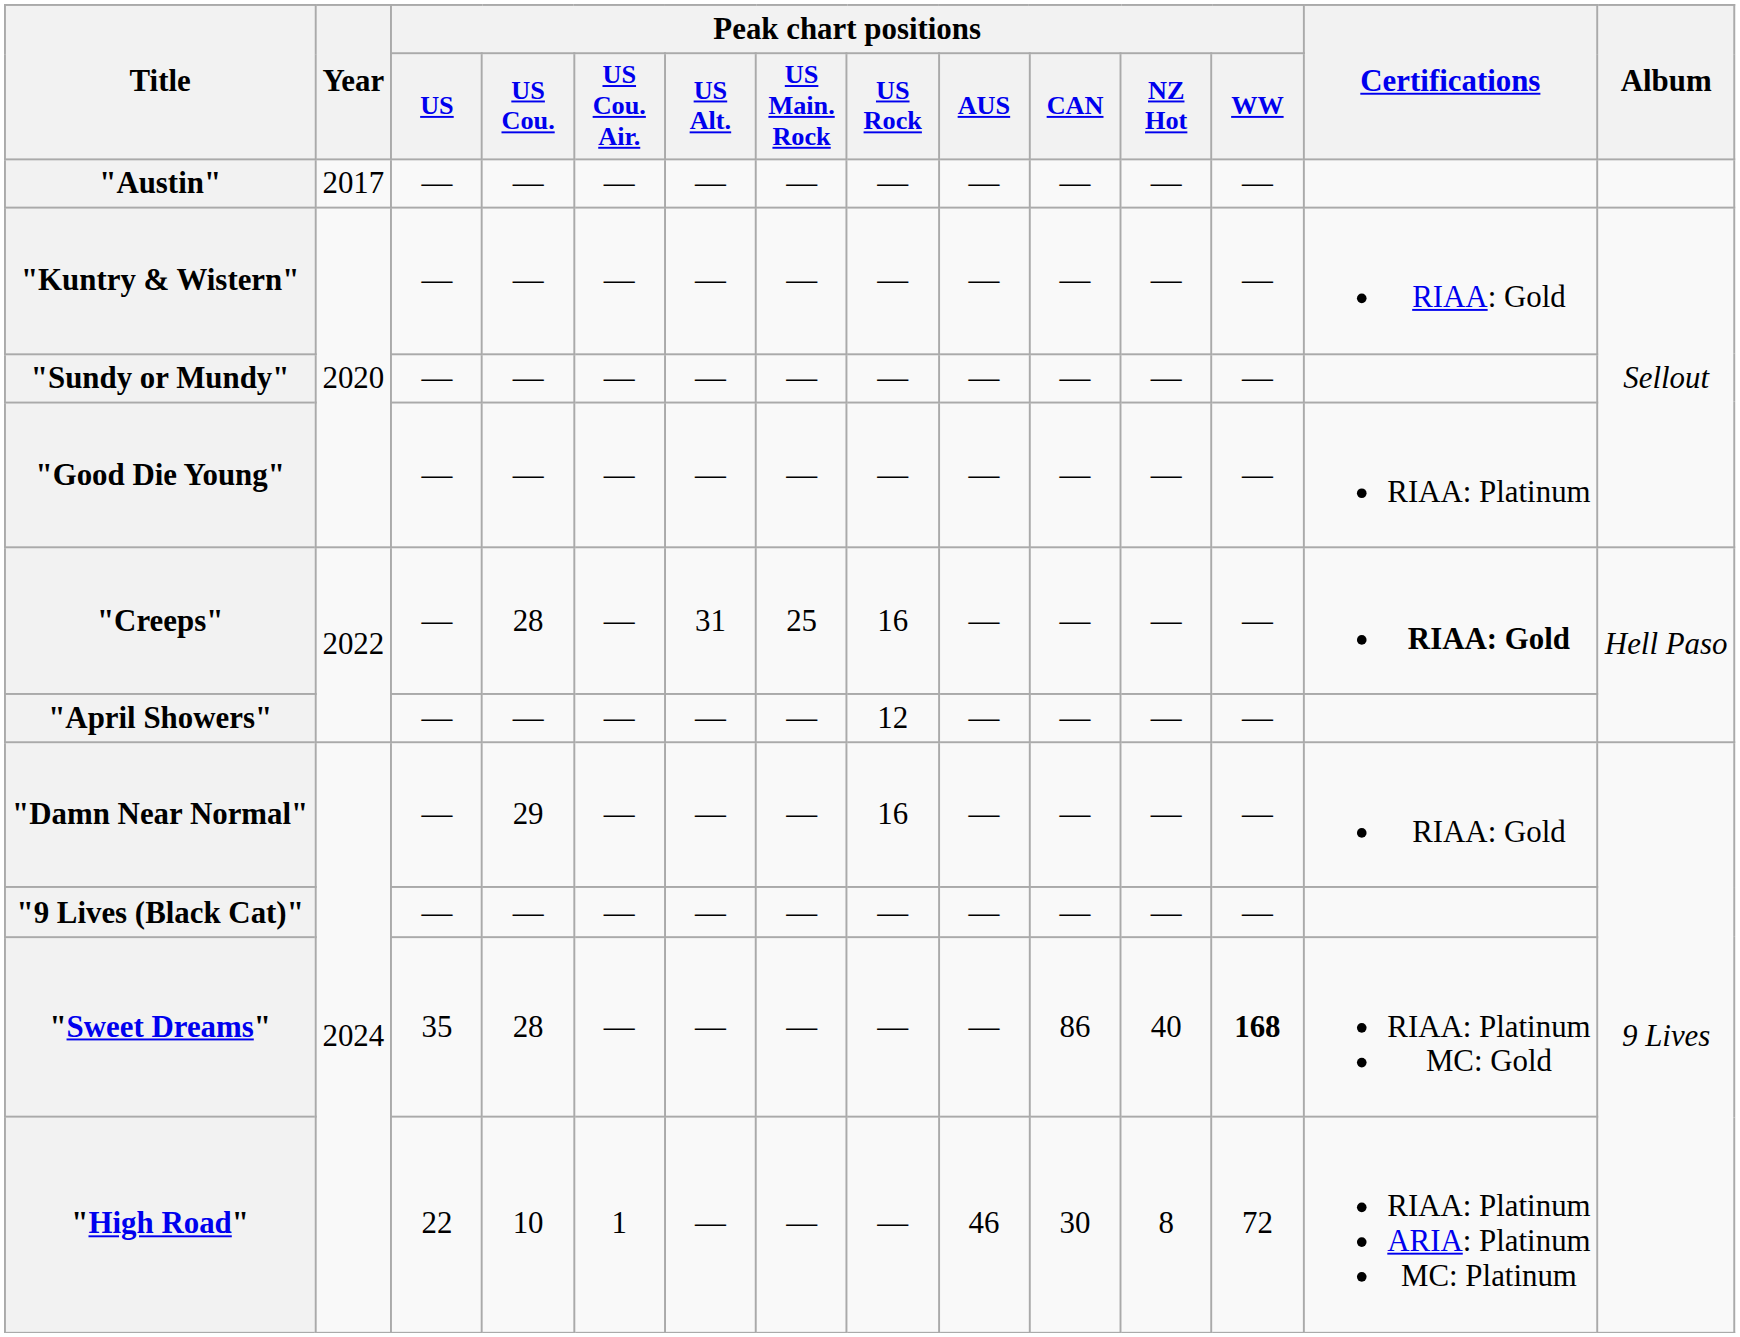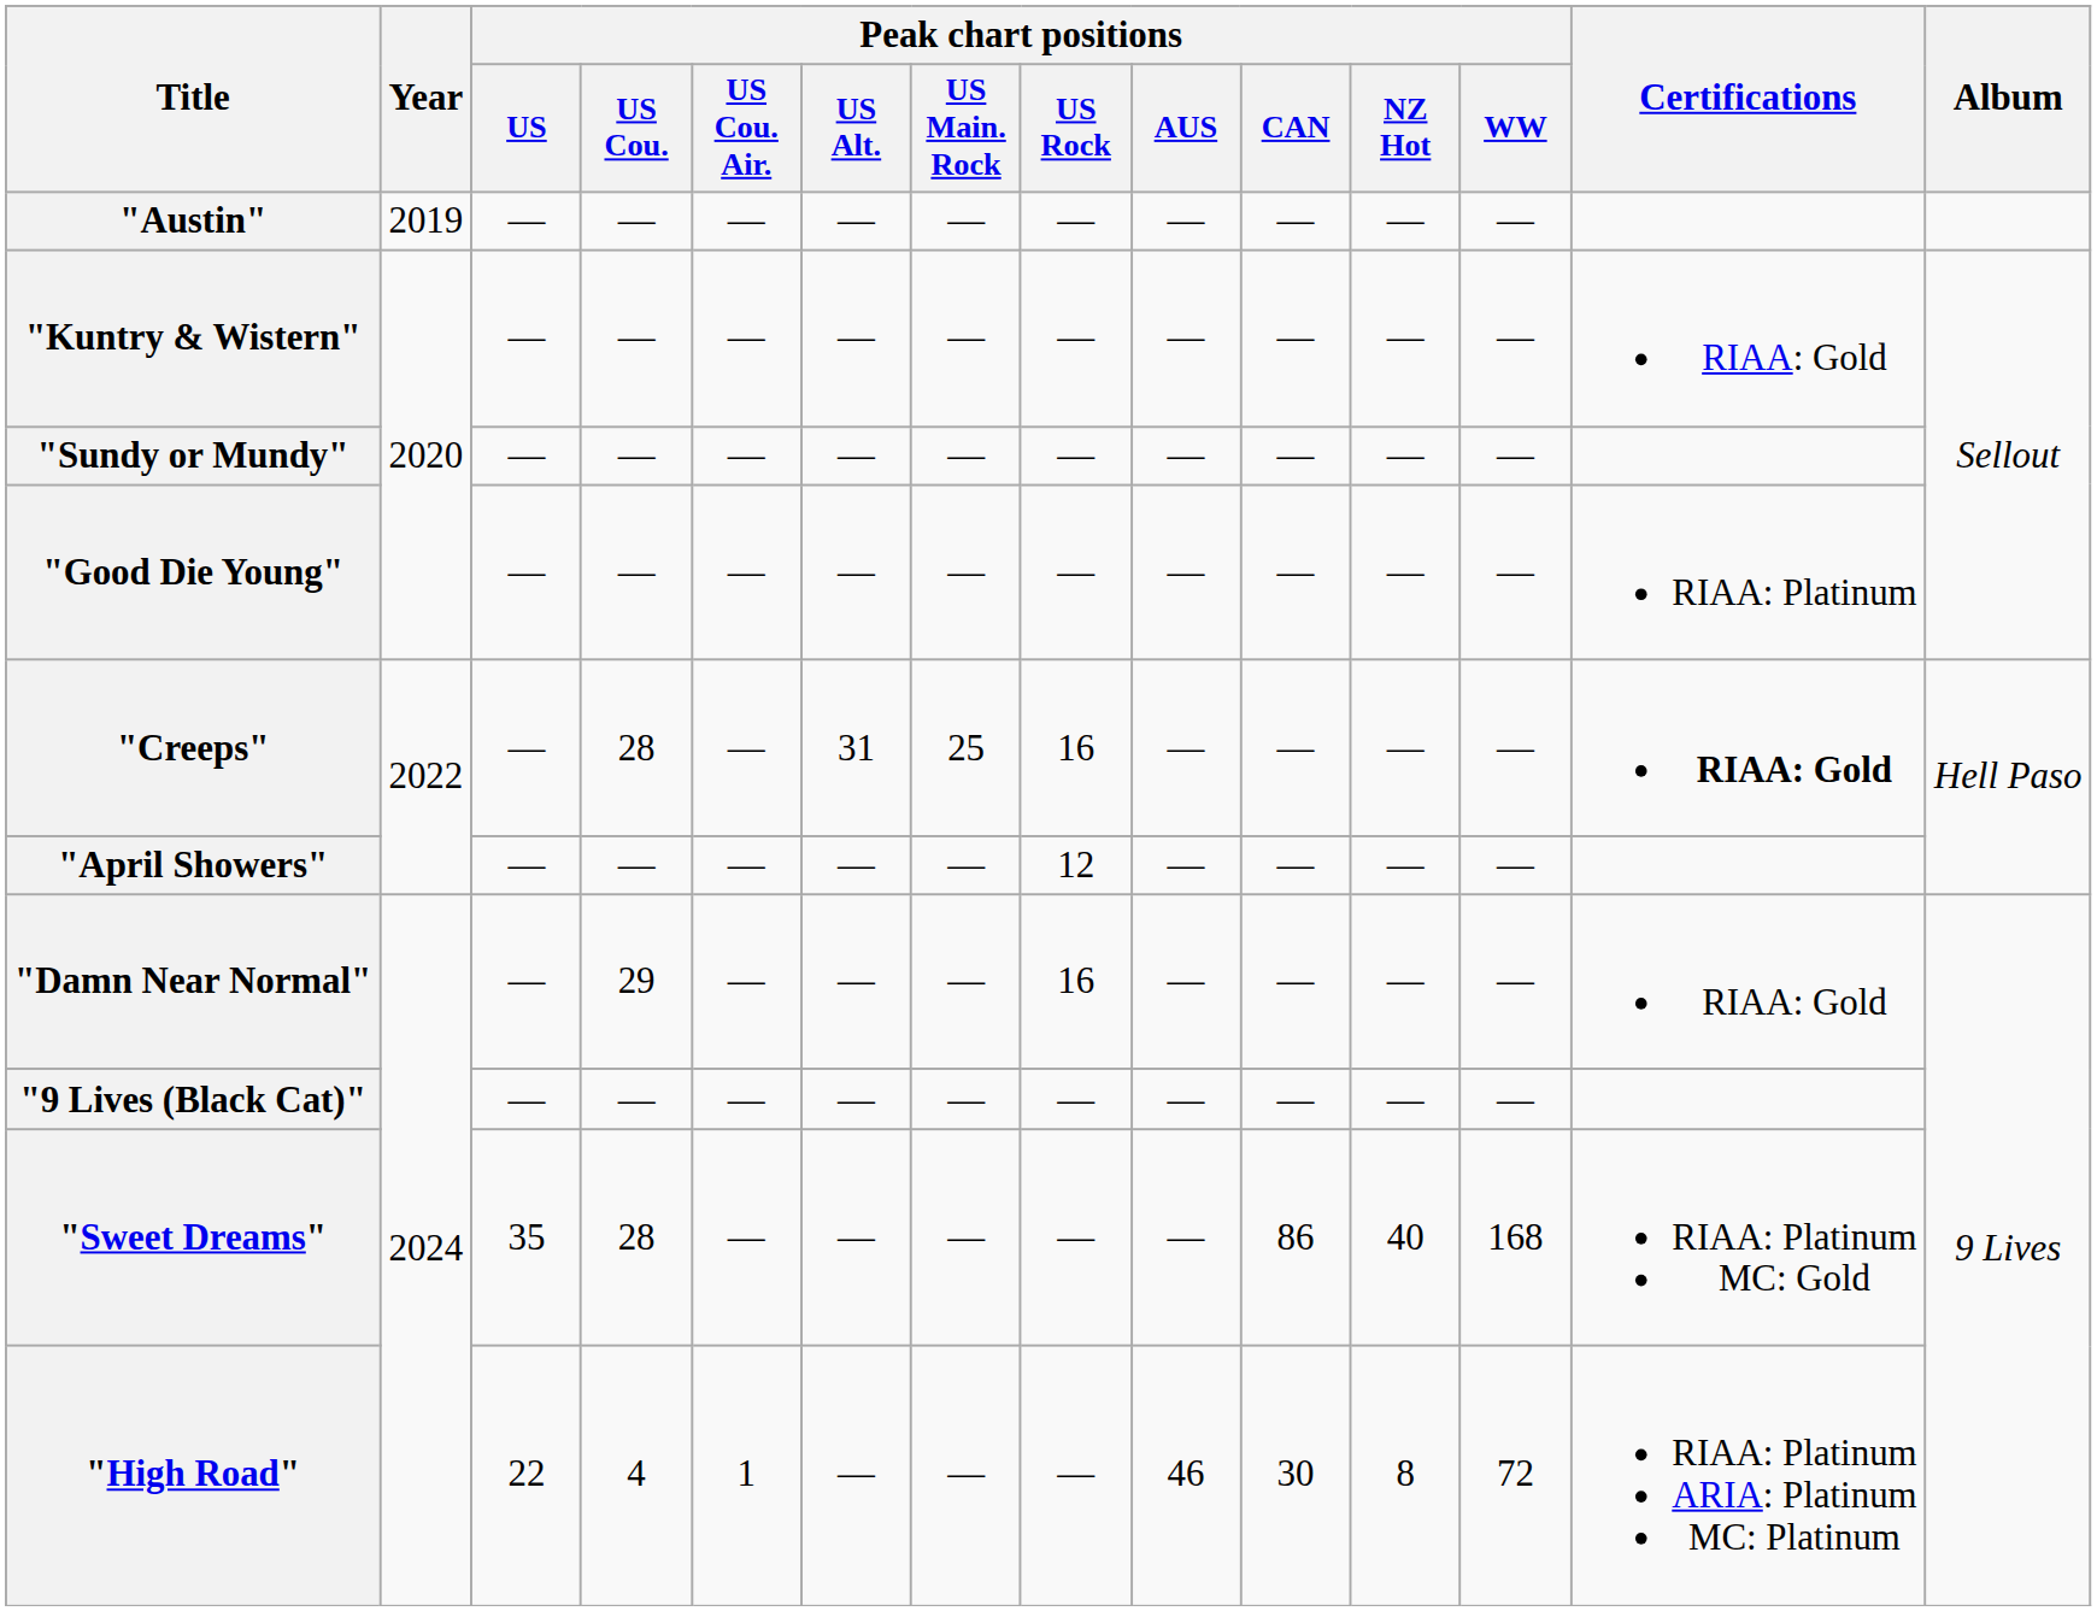"Austin" | Year: 2017 -> 2019
"Sweet Dreams" | Peak chart positions / WW: bold -> normal
"High Road" | Peak chart positions / US Cou.: 10 -> 4
